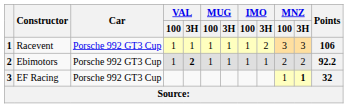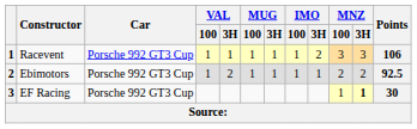Ebimotors | VAL / 3H: bold -> normal
Ebimotors | Points: 92.2 -> 92.5
EF Racing | Points: 32 -> 30
